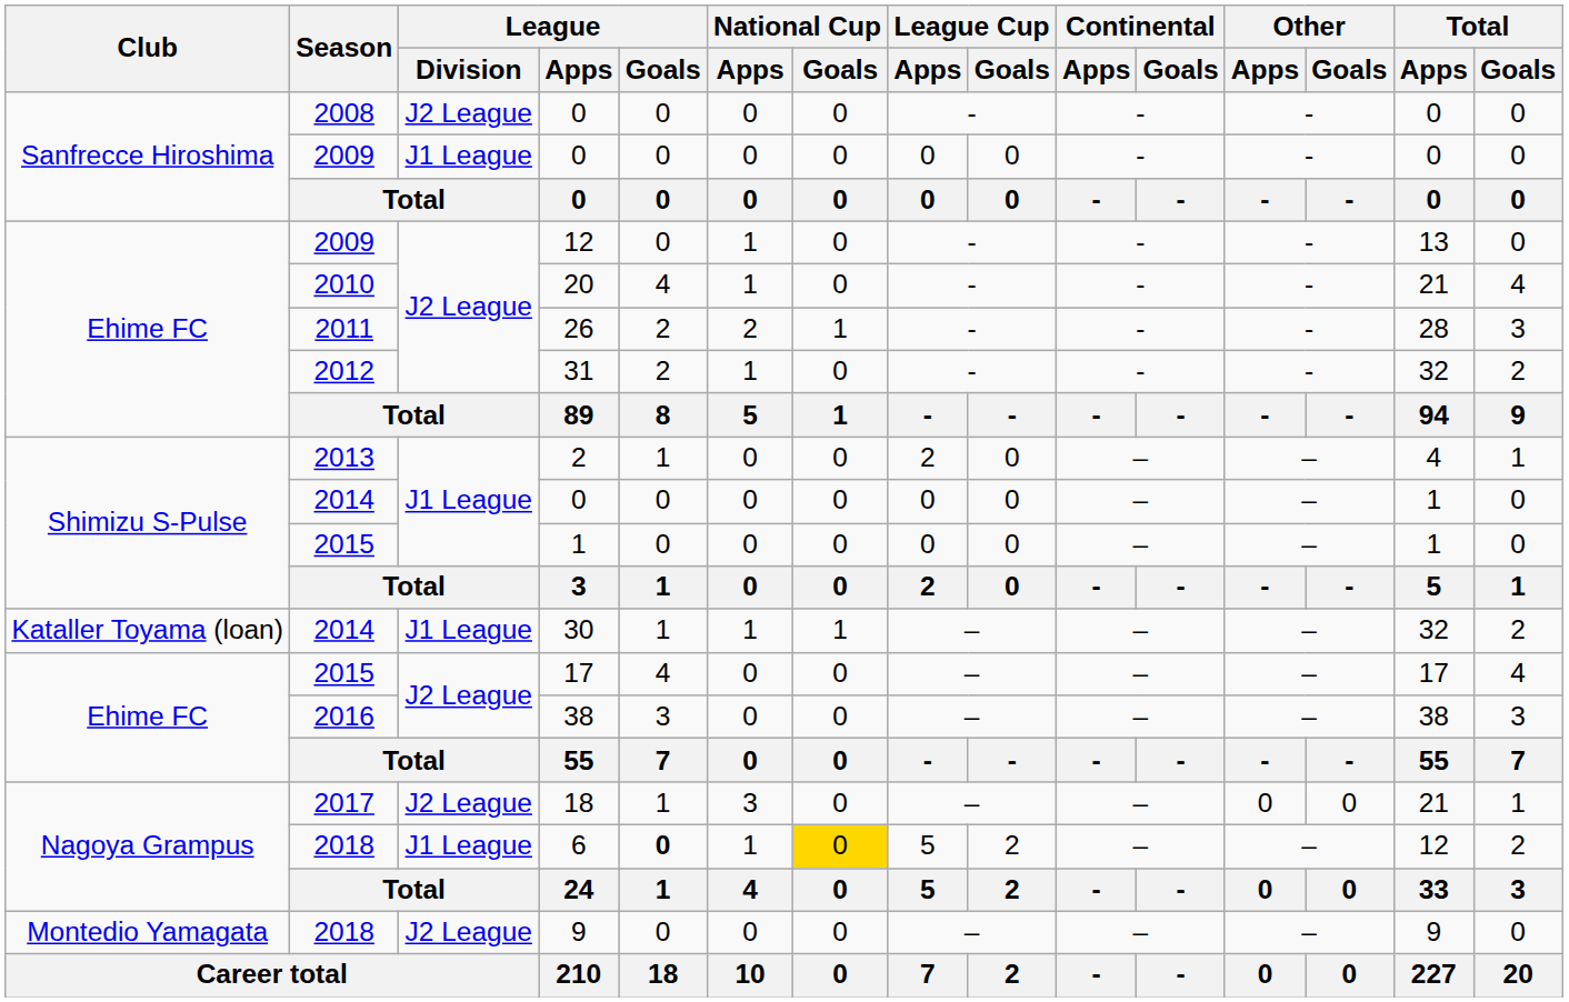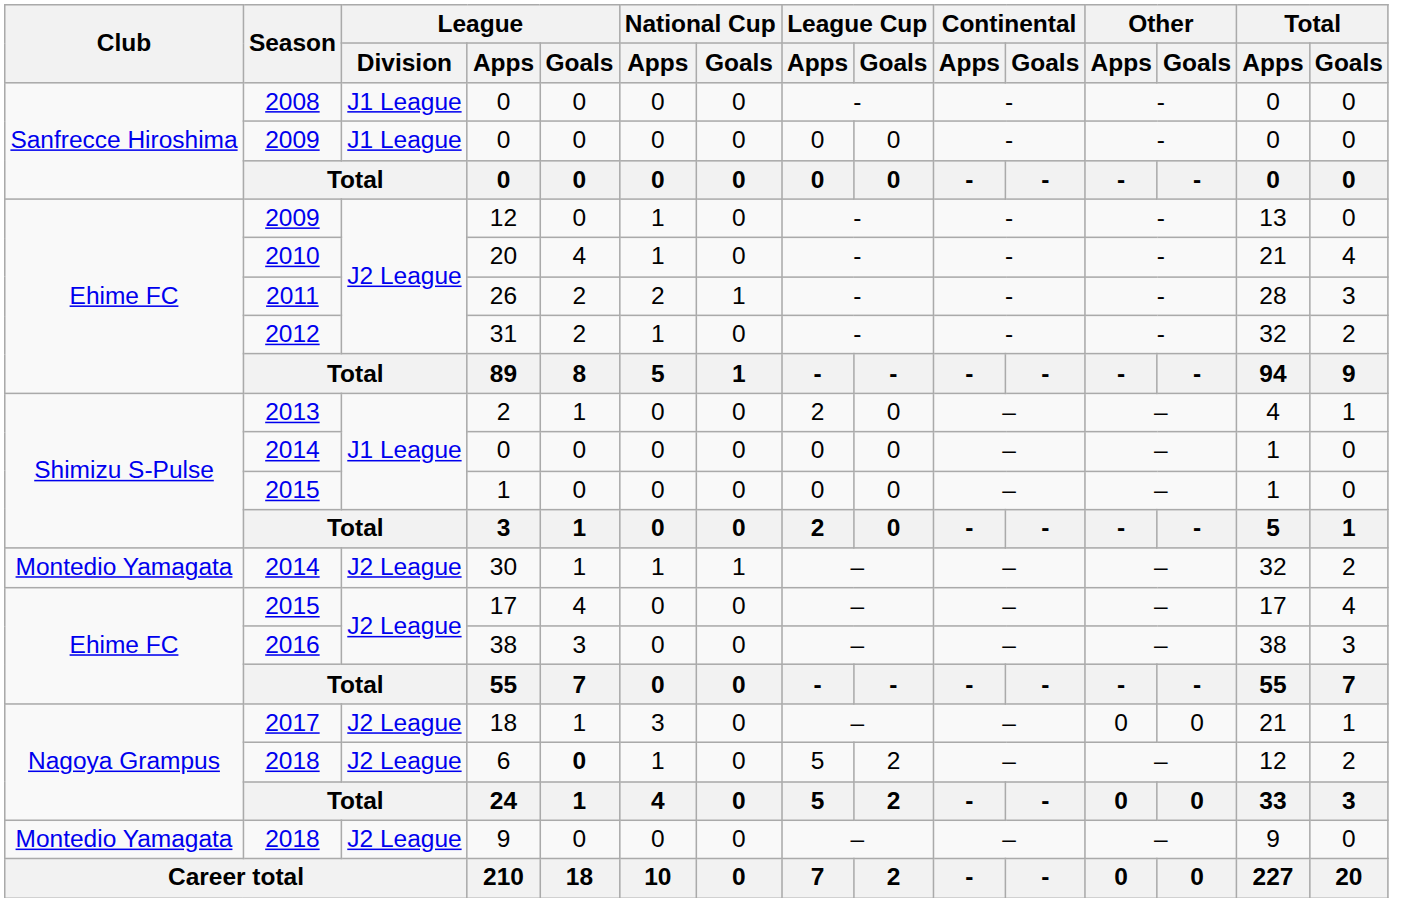2008 / 0 | League / Division: J2 League -> J1 League
30 | Club: Kataller Toyama (loan) -> Montedio Yamagata
30 | League / Division: J1 League -> J2 League
6 | League / Division: J1 League -> J2 League
6 | National Cup / Goals: gold background -> no background
